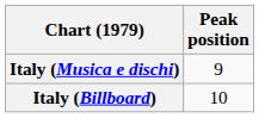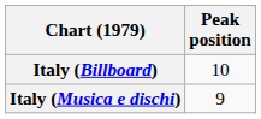rows swapped: Italy (Billboard) <-> Italy (Musica e dischi)
